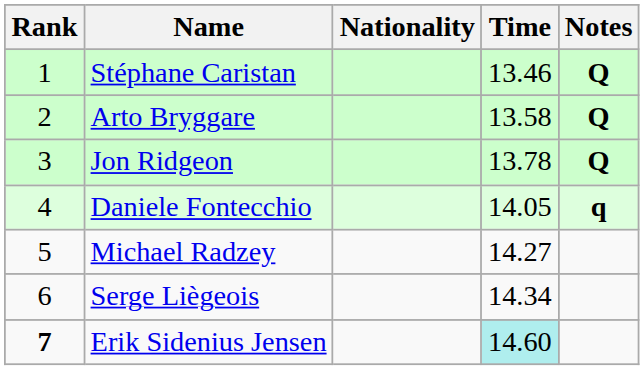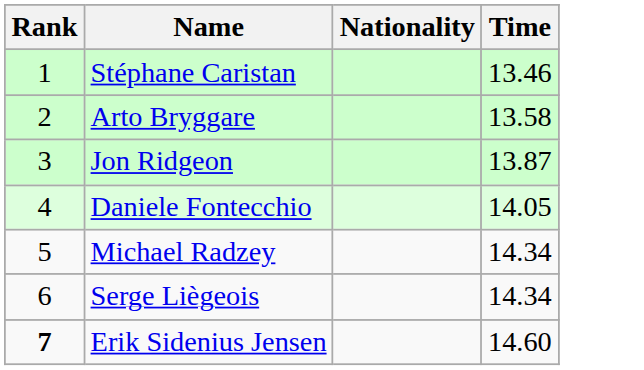- column: Notes | Q | Q | Q | q
Jon Ridgeon | Time: 13.78 -> 13.87
Michael Radzey | Time: 14.27 -> 14.34
Erik Sidenius Jensen | Time: paleturquoise background -> no background
